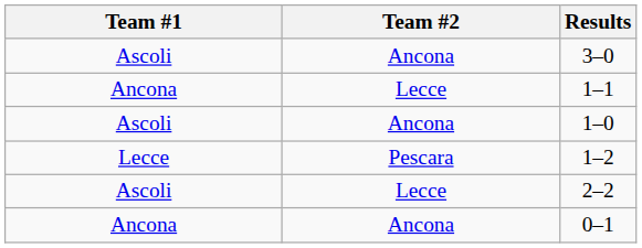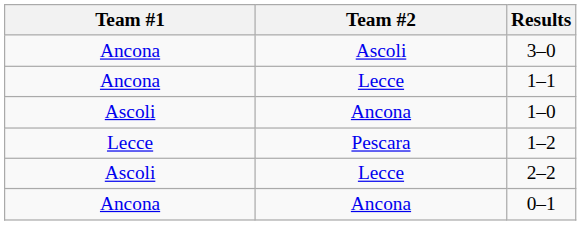3–0 | Team #1: Ascoli -> Ancona
3–0 | Team #2: Ancona -> Ascoli
